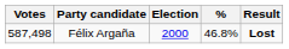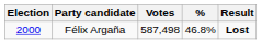columns swapped: Election <-> Votes
